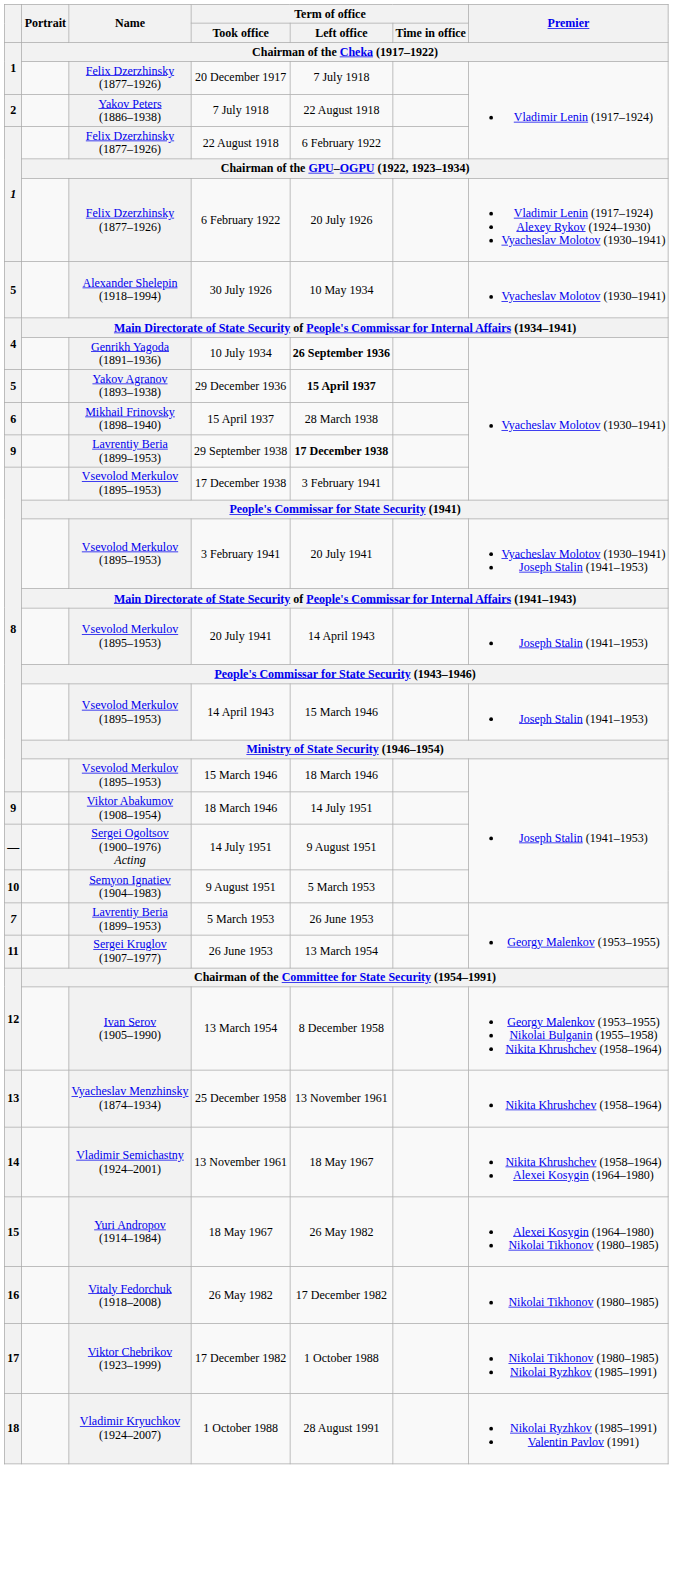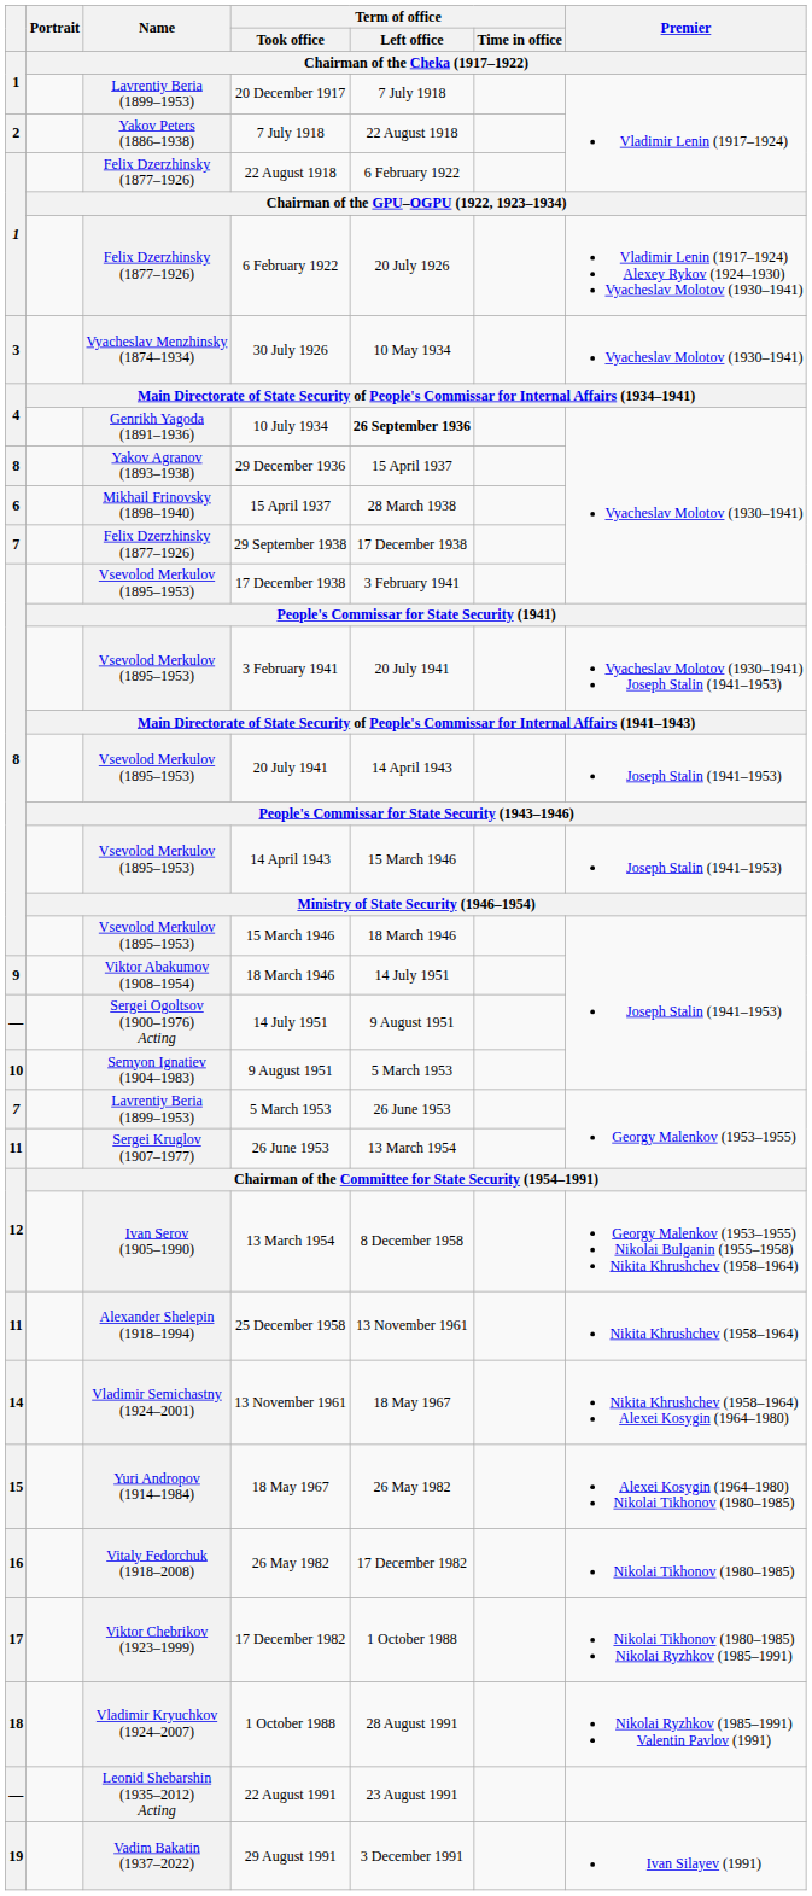20 December 1917 | Name / Chairman of the Cheka (1917–1922): Felix Dzerzhinsky (1877–1926) -> Lavrentiy Beria (1899–1953)
30 July 1926 | 1: 5 -> 3
30 July 1926 | Name / Chairman of the Cheka (1917–1922): Alexander Shelepin (1918–1994) -> Vyacheslav Menzhinsky (1874–1934)
29 December 1936 | 1: 5 -> 8
29 December 1936 | column 5: bold -> normal
29 September 1938 | 1: 9 -> 7
29 September 1938 | Name / Chairman of the Cheka (1917–1922): Lavrentiy Beria (1899–1953) -> Felix Dzerzhinsky (1877–1926)
29 September 1938 | column 5: bold -> normal
25 December 1958 | 1: 13 -> 11
25 December 1958 | Name / Chairman of the Cheka (1917–1922): Vyacheslav Menzhinsky (1874–1934) -> Alexander Shelepin (1918–1994)
+ row: — | Leonid Shebarshin (1935–2012) Acting | 22 August 1991 | 23 August 1991
+ row: 19 | Vadim Bakatin (1937–2022) | 29 August 1991 | 3 December 1991 | Ivan Silayev (1991)
